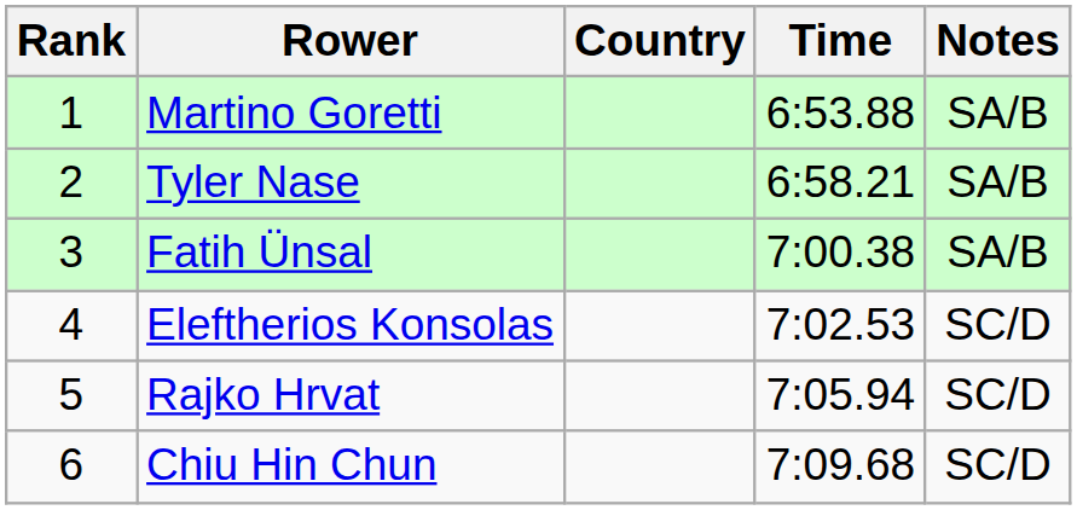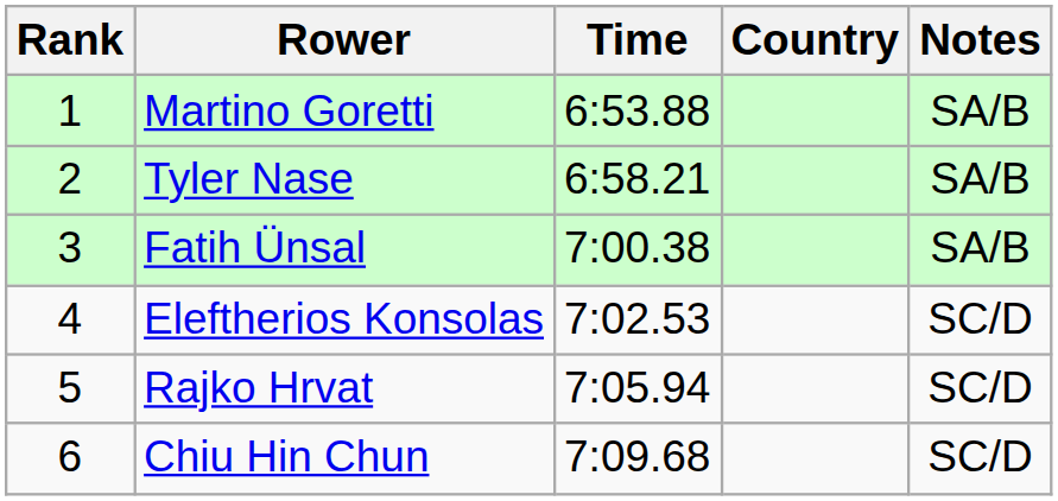columns swapped: Country <-> Time
